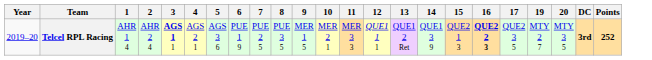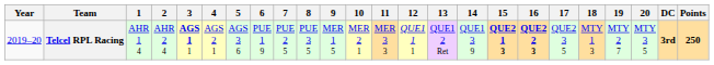+ column: 18 | MTY 1 3
Telcel RPL Racing | 15: normal -> bold
Telcel RPL Racing | Points: 252 -> 250
